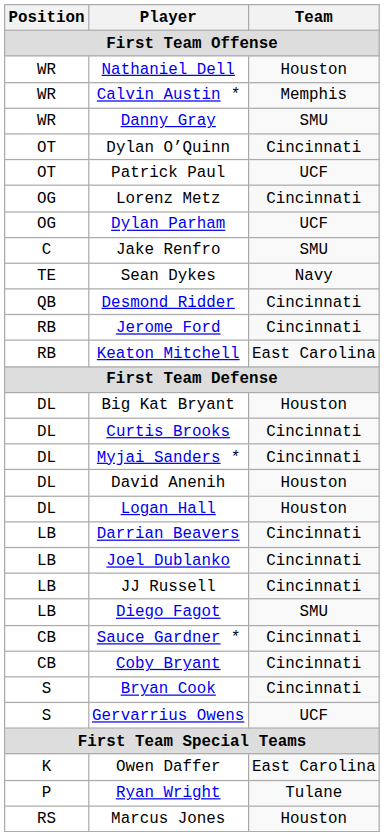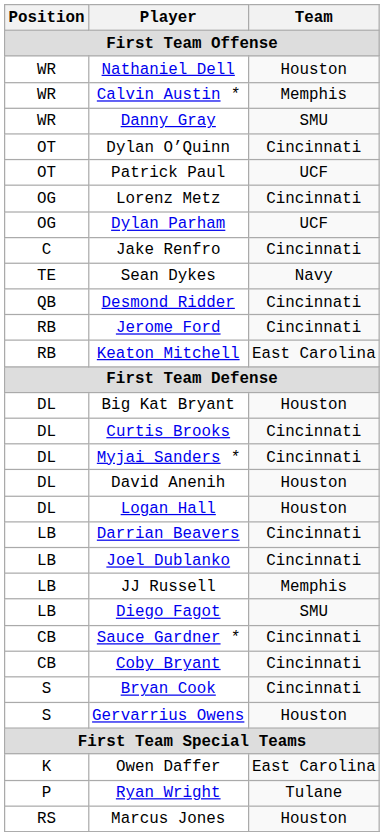Jake Renfro | Team: SMU -> Cincinnati
JJ Russell | Team: Cincinnati -> Memphis
Gervarrius Owens | Team: UCF -> Houston
